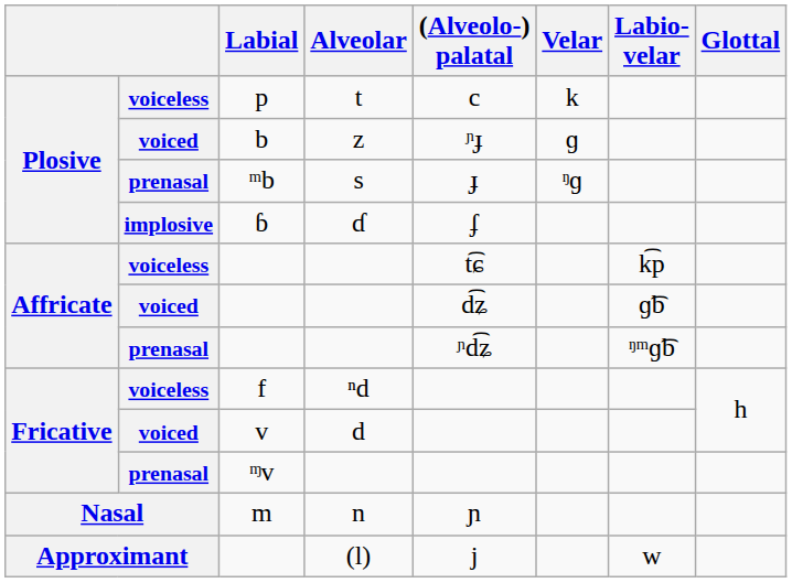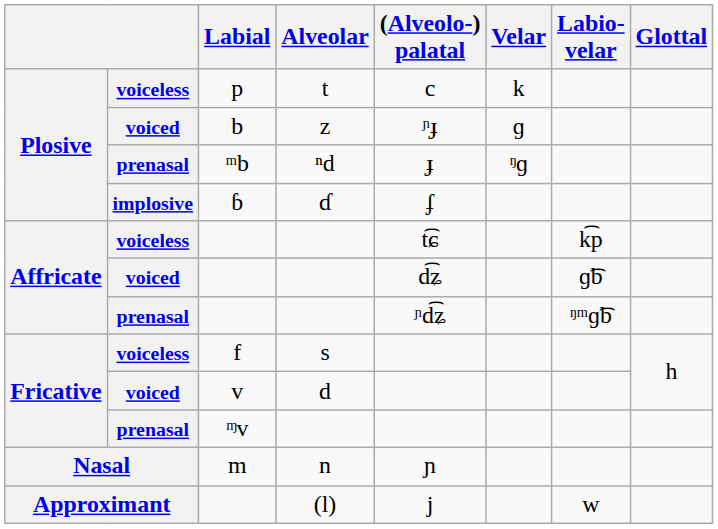ᵐb | Alveolar: s -> ⁿd
f | Alveolar: ⁿd -> s
